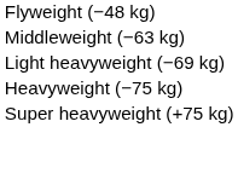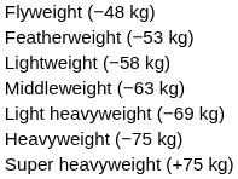+ row: Featherweight (−53 kg)
+ row: Lightweight (−58 kg)
